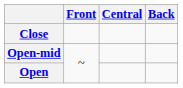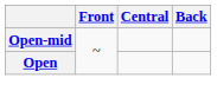- row: Close
